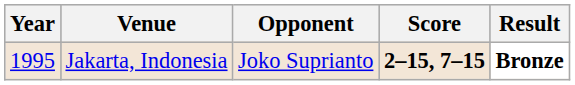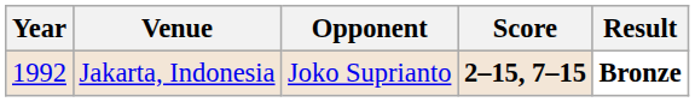Jakarta, Indonesia | Year: 1995 -> 1992
